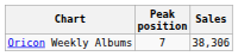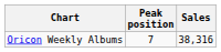Oricon Weekly Albums | Sales: 38,306 -> 38,316
